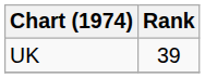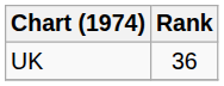UK | Rank: 39 -> 36
